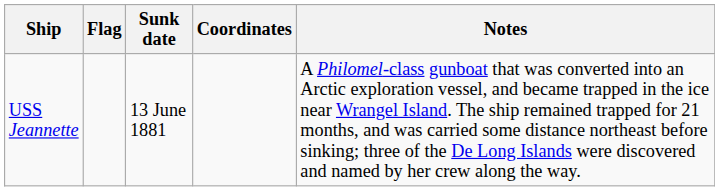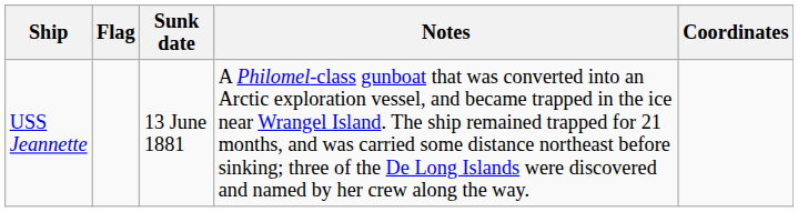columns swapped: Notes <-> Coordinates
